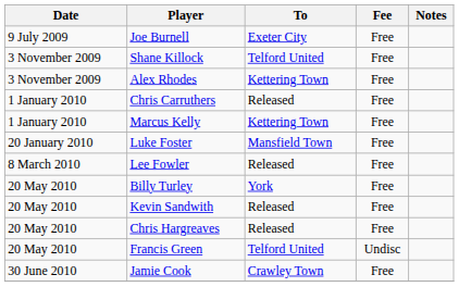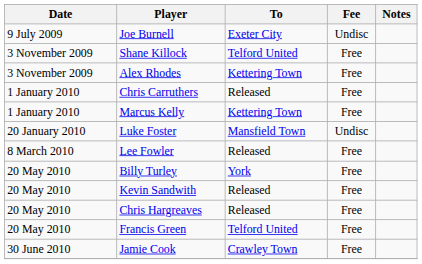Joe Burnell | Fee: Free -> Undisc
Luke Foster | Fee: Free -> Undisc
Francis Green | Fee: Undisc -> Free
